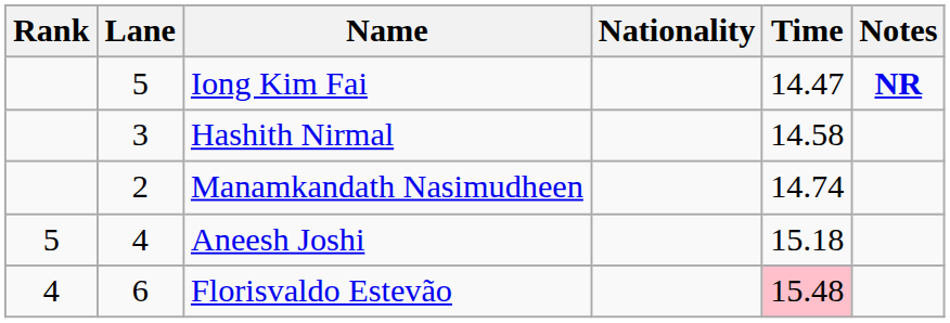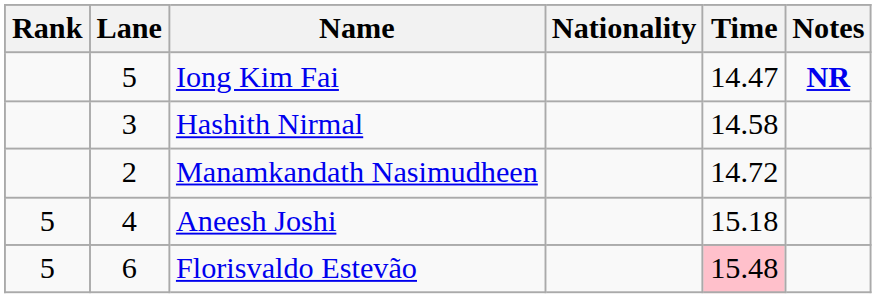Manamkandath Nasimudheen | Time: 14.74 -> 14.72
Florisvaldo Estevão | Rank: 4 -> 5
